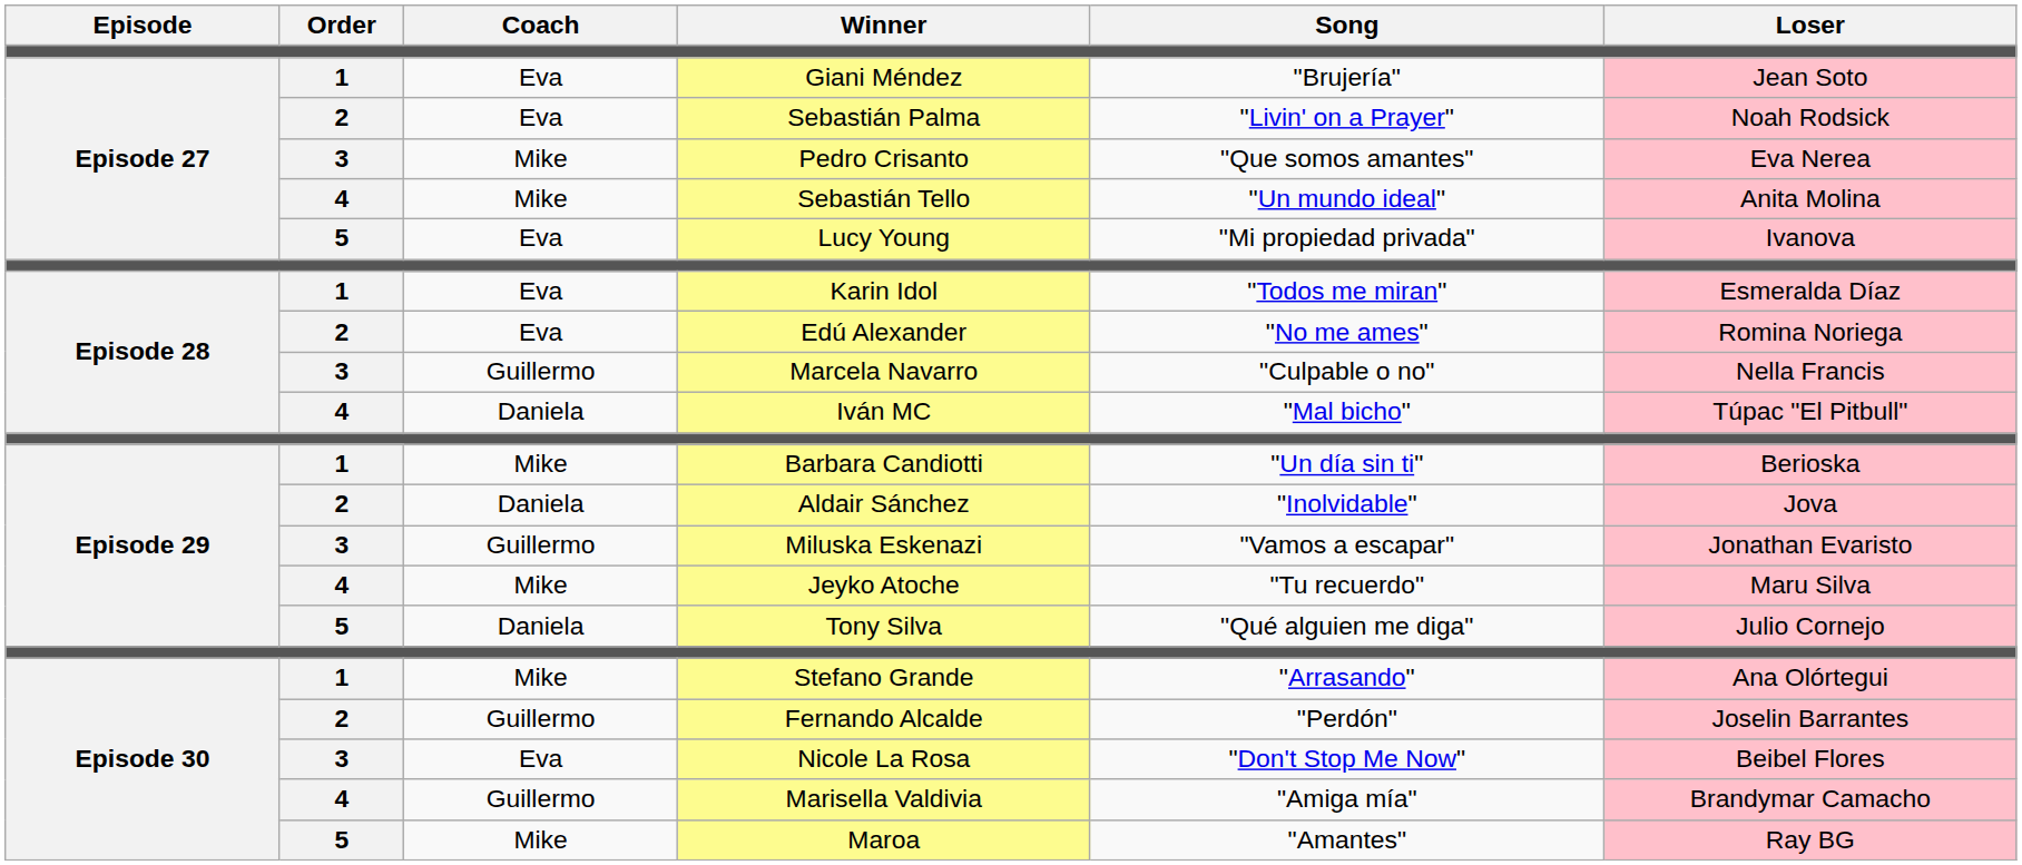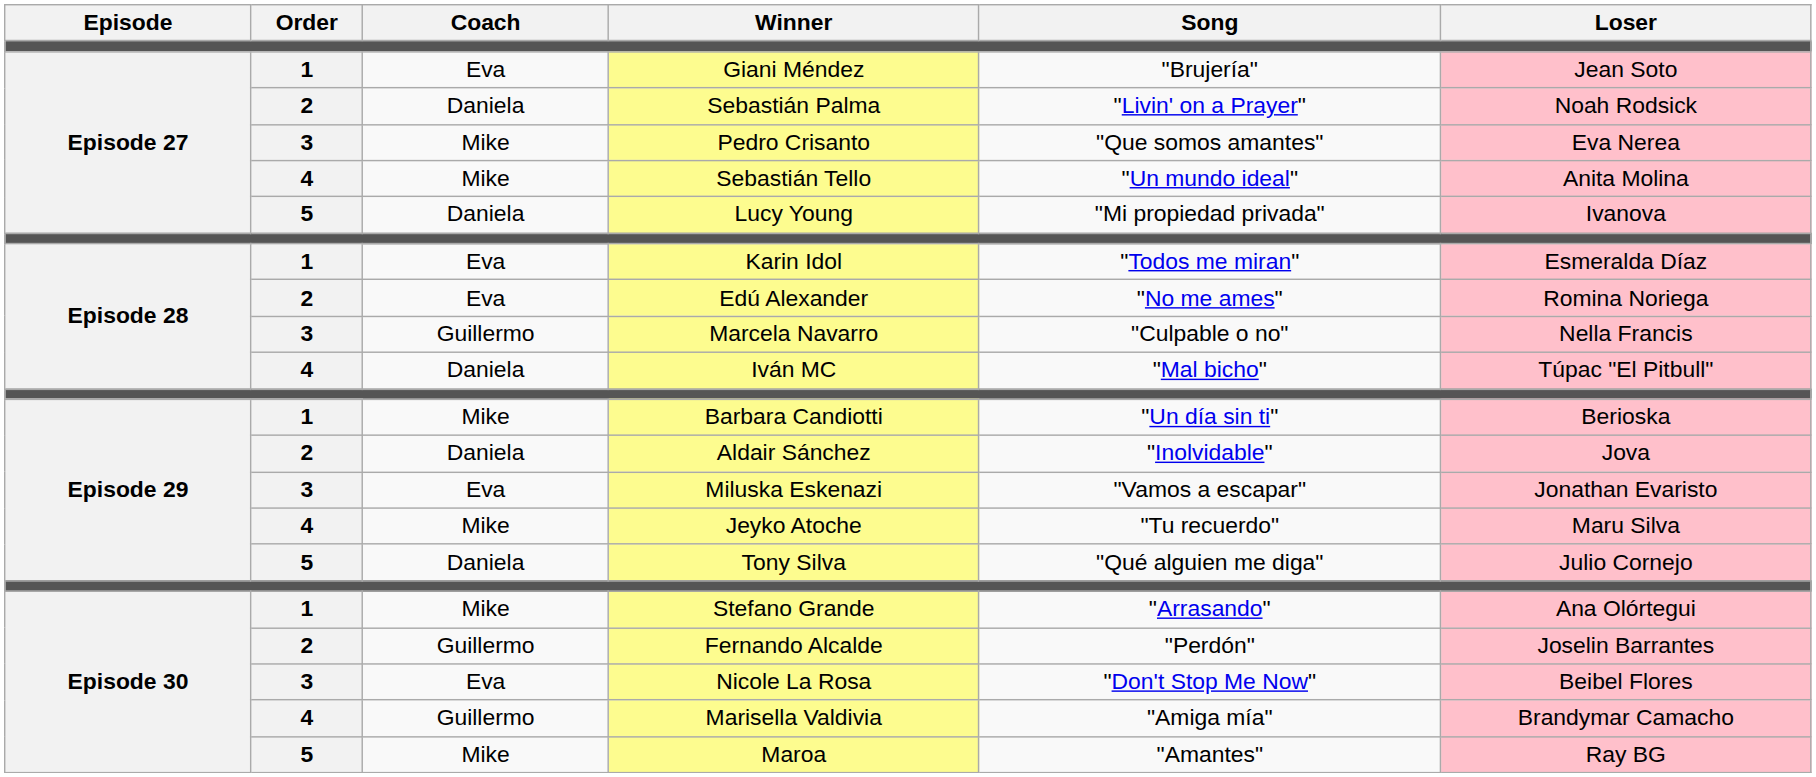Sebastián Palma | Coach: Eva -> Daniela
Lucy Young | Coach: Eva -> Daniela
Miluska Eskenazi | Coach: Guillermo -> Eva
